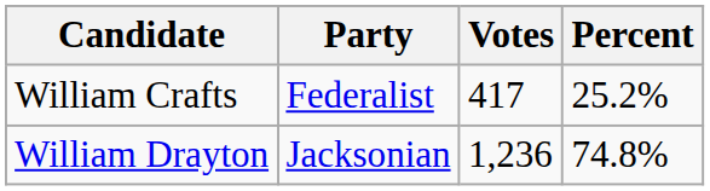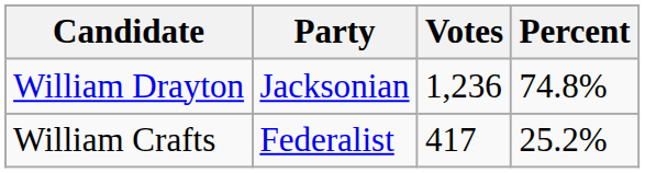rows swapped: William Drayton <-> William Crafts
